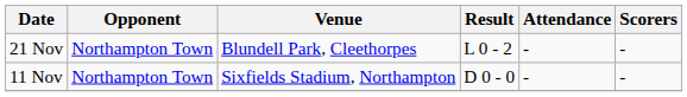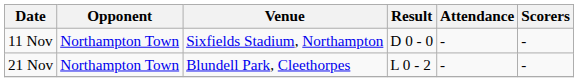rows swapped: 11 Nov <-> 21 Nov
